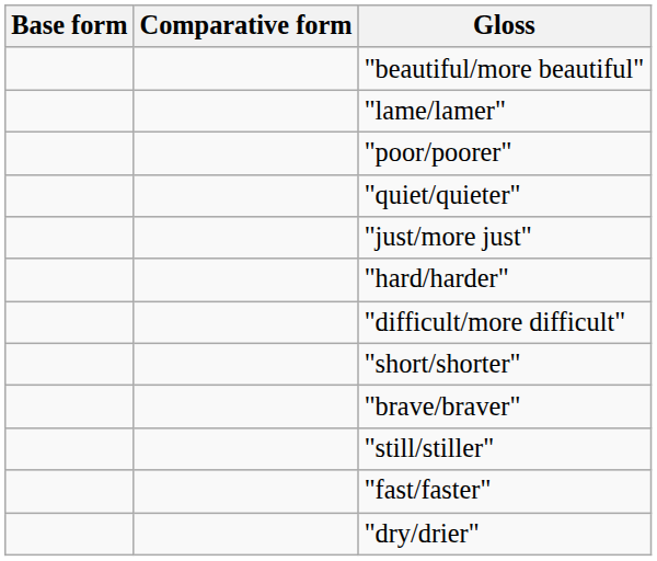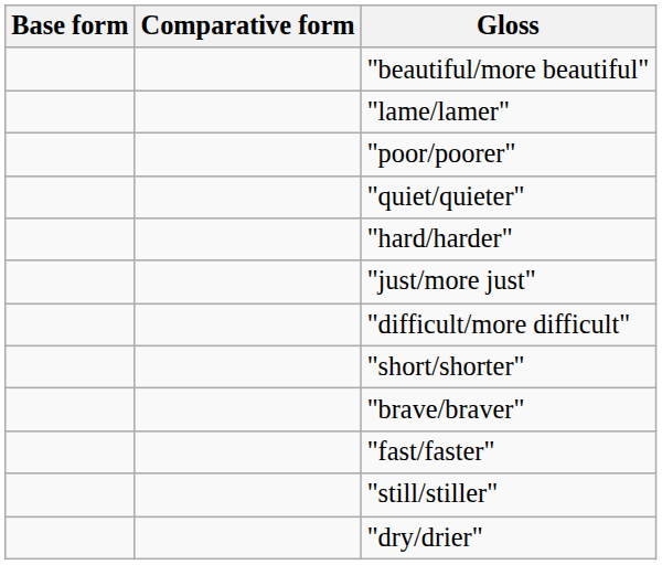rows swapped: "just/more just" <-> "hard/harder"
rows swapped: "still/stiller" <-> "fast/faster"
